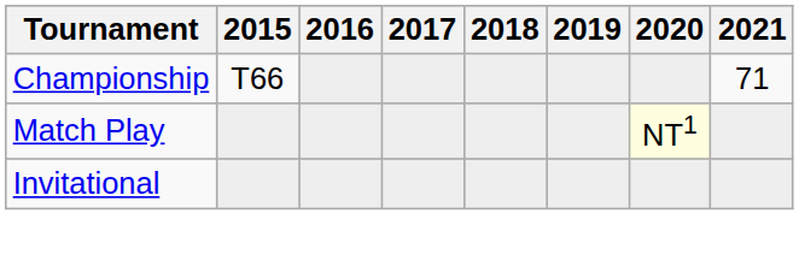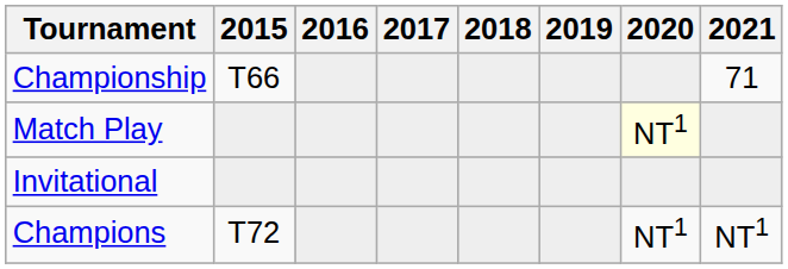+ row: Champions | T72 | NT1 | NT1
